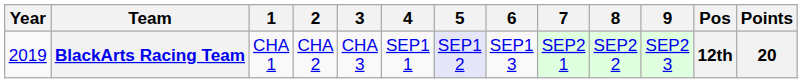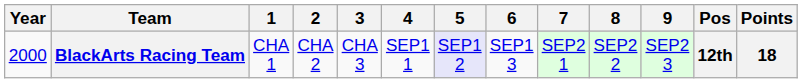BlackArts Racing Team | Year: 2019 -> 2000
BlackArts Racing Team | Points: 20 -> 18
